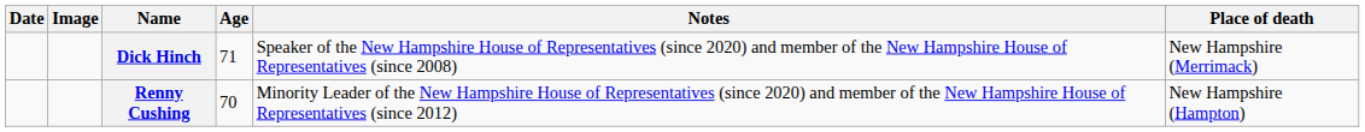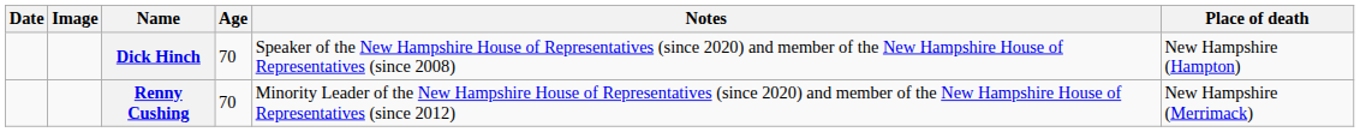Dick Hinch | Age: 71 -> 70
Dick Hinch | Place of death: New Hampshire (Merrimack) -> New Hampshire (Hampton)
Renny Cushing | Place of death: New Hampshire (Hampton) -> New Hampshire (Merrimack)
